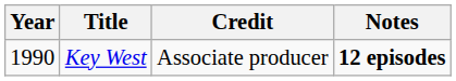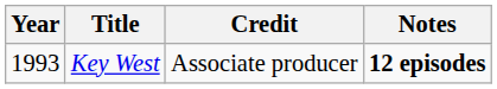Key West | Year: 1990 -> 1993
